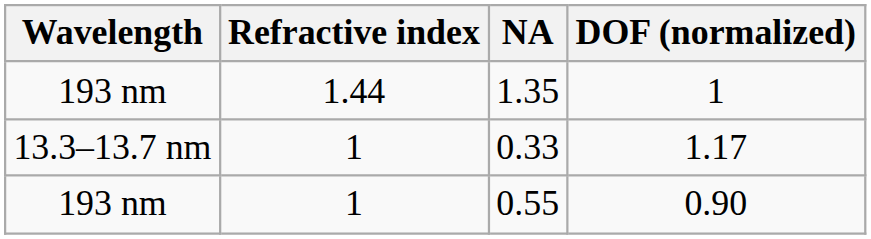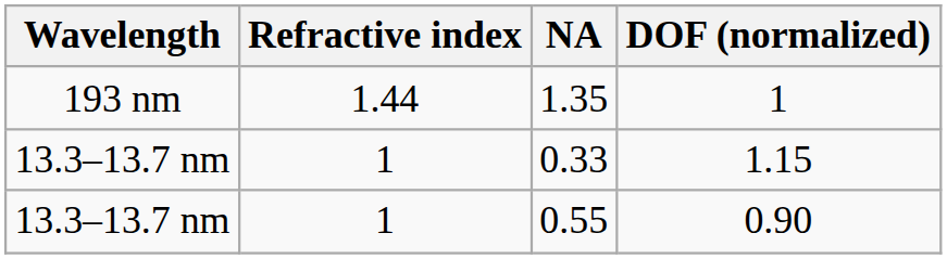0.33 | DOF (normalized): 1.17 -> 1.15
0.55 | Wavelength: 193 nm -> 13.3–13.7 nm
